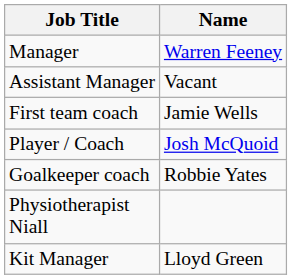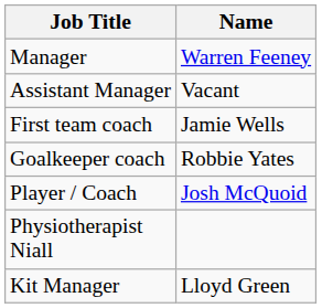rows swapped: Player / Coach <-> Goalkeeper coach
